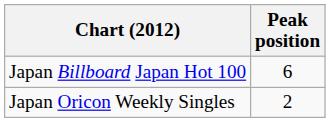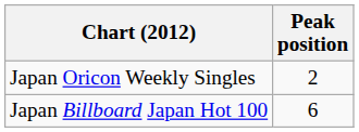rows swapped: Japan Billboard Japan Hot 100 <-> Japan Oricon Weekly Singles
